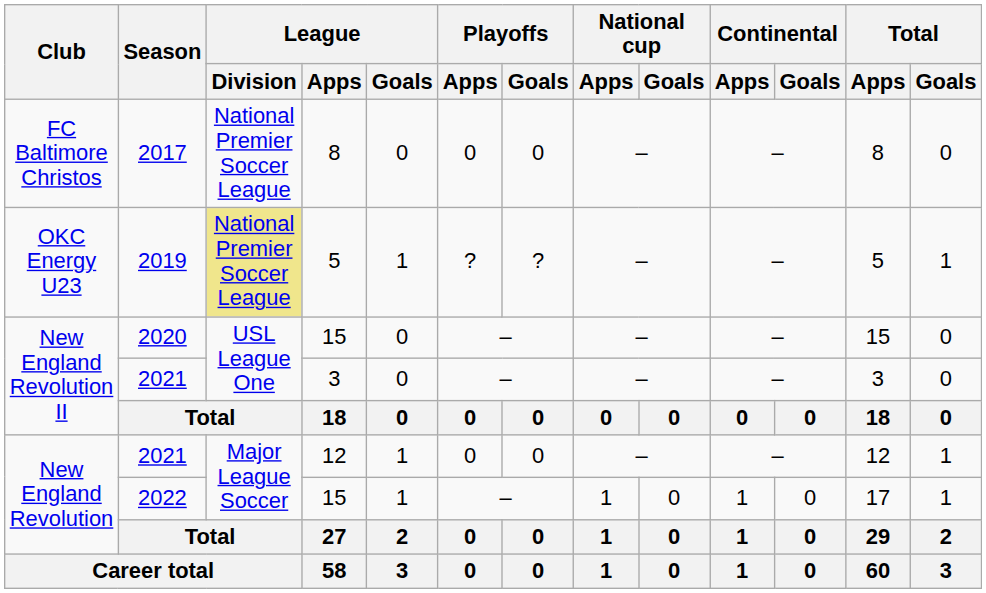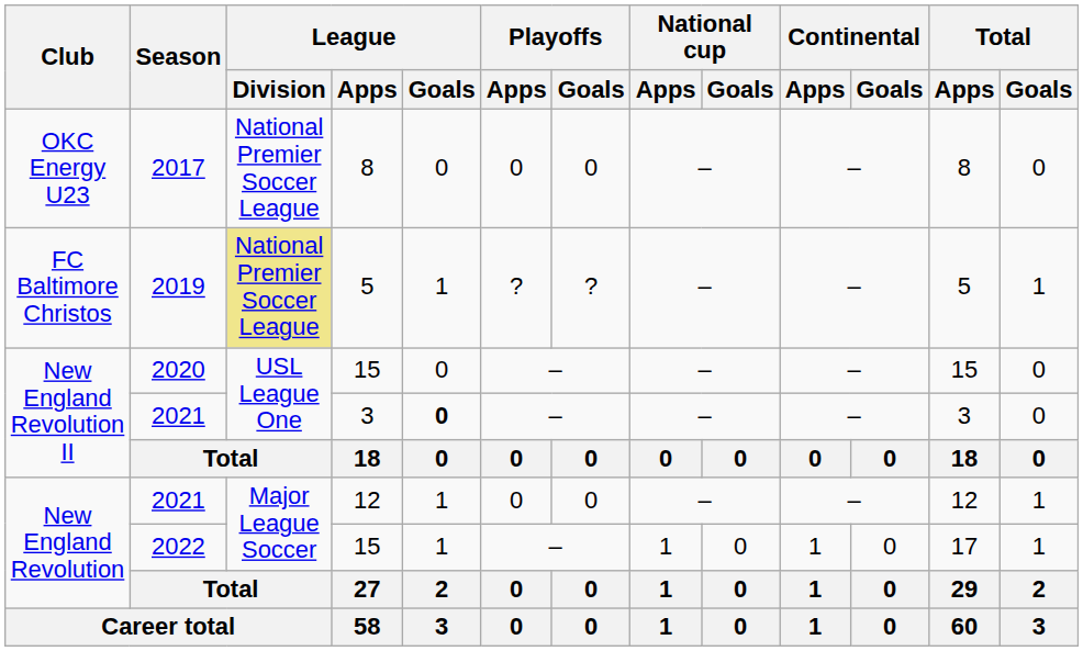2017 | Club: FC Baltimore Christos -> OKC Energy U23
2019 | Club: OKC Energy U23 -> FC Baltimore Christos
2021 / 3 | League / Goals: normal -> bold
